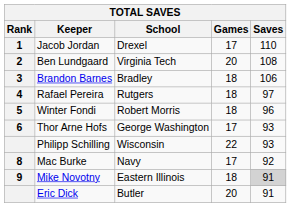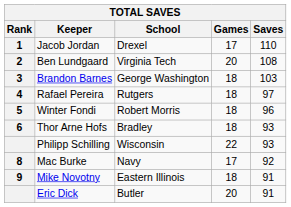Brandon Barnes | School: Bradley -> George Washington
Brandon Barnes | Saves: 106 -> 103
Thor Arne Hofs | School: George Washington -> Bradley
Thor Arne Hofs | Games: 17 -> 18
Mike Novotny | Saves: lightgrey background -> no background
